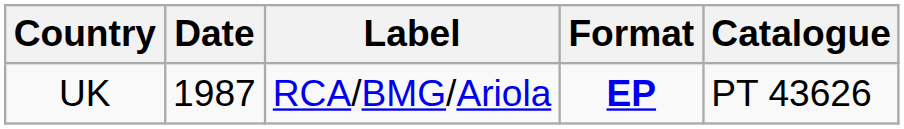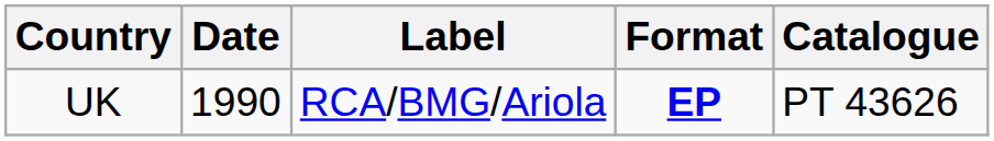UK | Date: 1987 -> 1990
